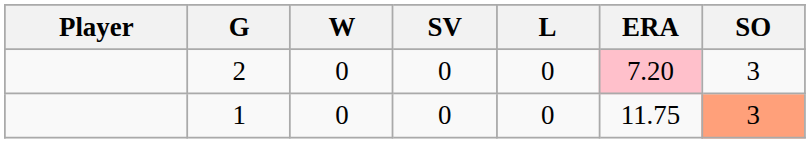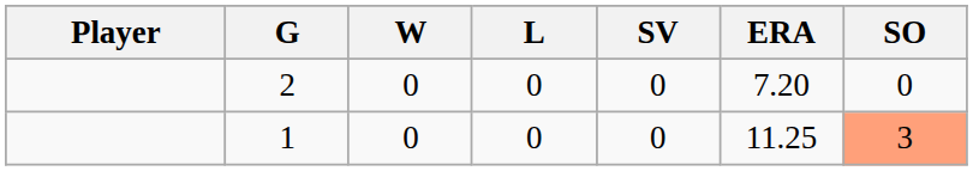columns swapped: L <-> SV
2 | ERA: pink background -> no background
2 | SO: 3 -> 0
1 | ERA: 11.75 -> 11.25
